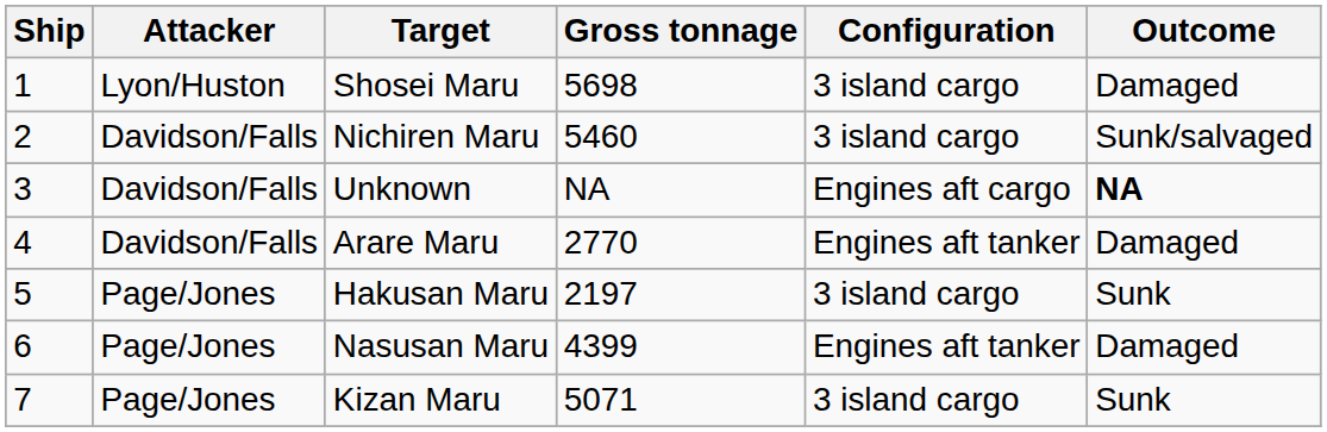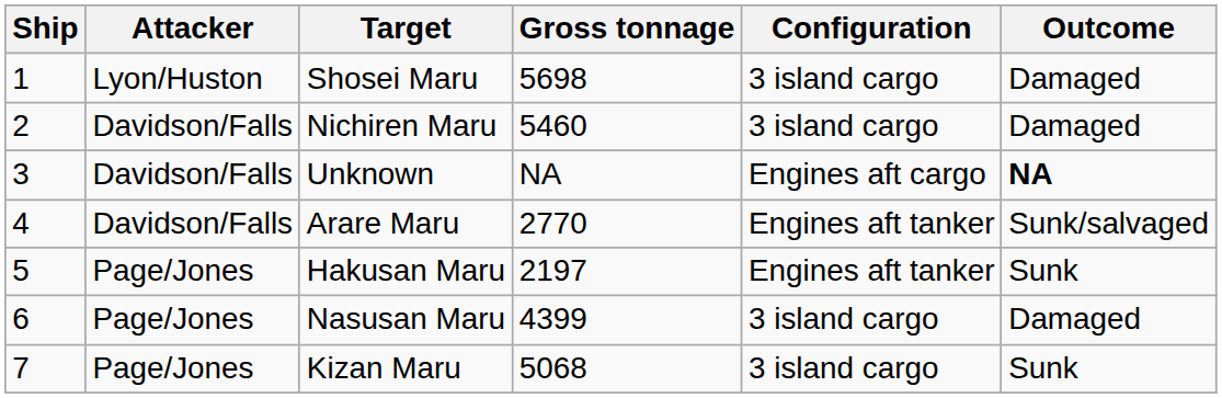Nichiren Maru | Outcome: Sunk/salvaged -> Damaged
Arare Maru | Outcome: Damaged -> Sunk/salvaged
Hakusan Maru | Configuration: 3 island cargo -> Engines aft tanker
Nasusan Maru | Configuration: Engines aft tanker -> 3 island cargo
Kizan Maru | Gross tonnage: 5071 -> 5068
